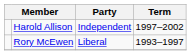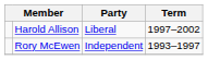Harold Allison | Party: Independent -> Liberal
Rory McEwen | Party: Liberal -> Independent
